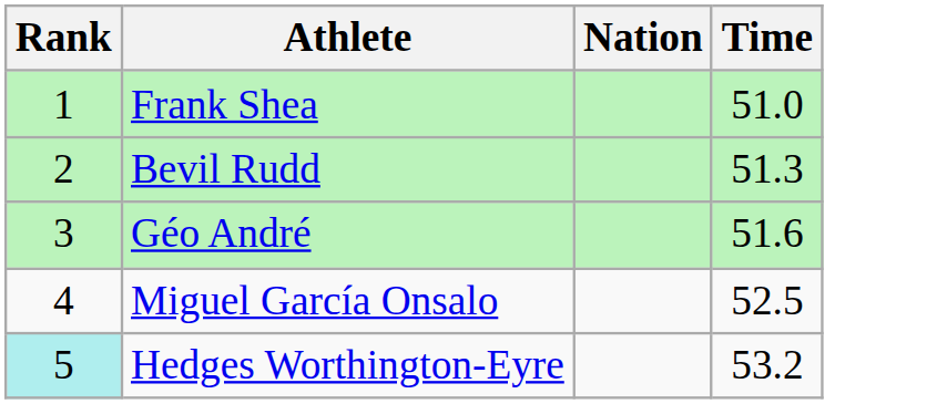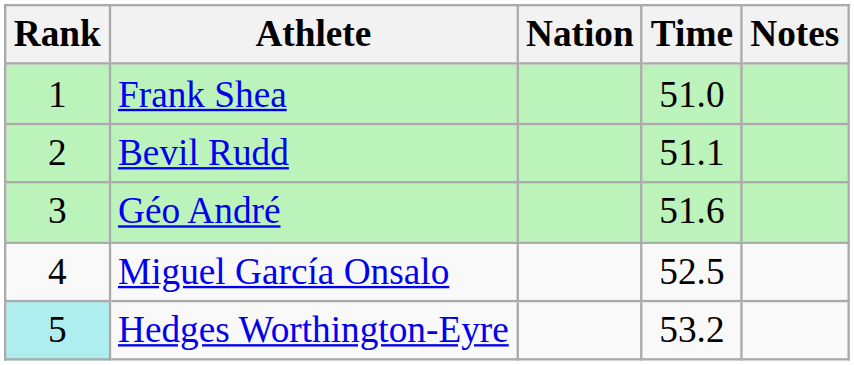+ column: Notes
Bevil Rudd | Time: 51.3 -> 51.1
